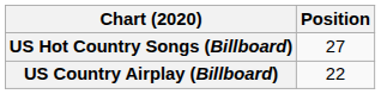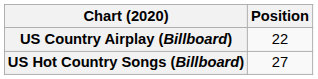rows swapped: US Country Airplay (Billboard) <-> US Hot Country Songs (Billboard)
